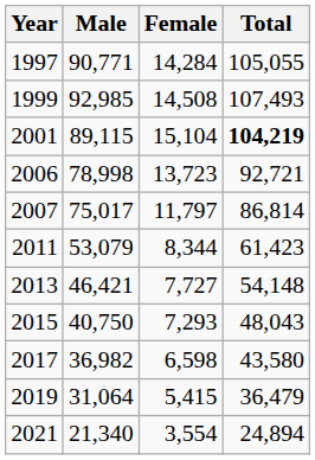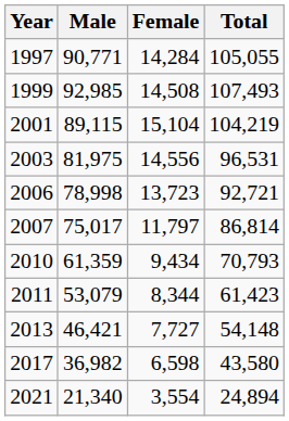2001 | Total: bold -> normal
+ row: 2003 | 81,975 | 14,556 | 96,531
+ row: 2010 | 61,359 | 9,434 | 70,793
- row: 2015 | 40,750 | 7,293 | 48,043
- row: 2019 | 31,064 | 5,415 | 36,479
